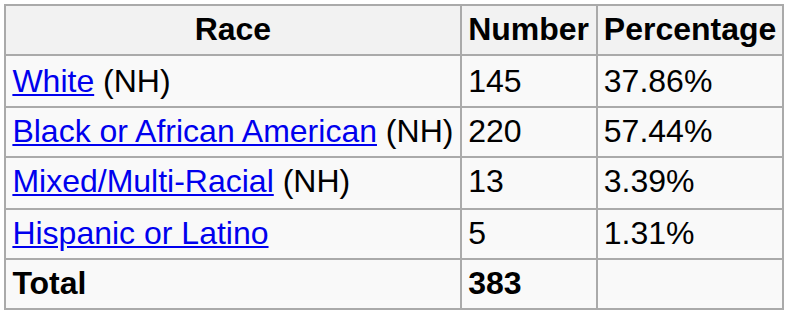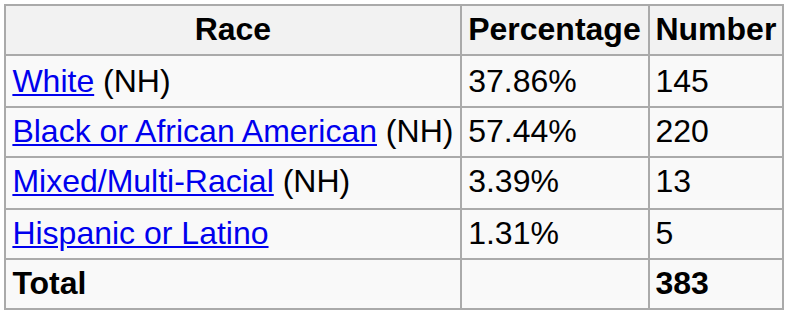columns swapped: Number <-> Percentage
